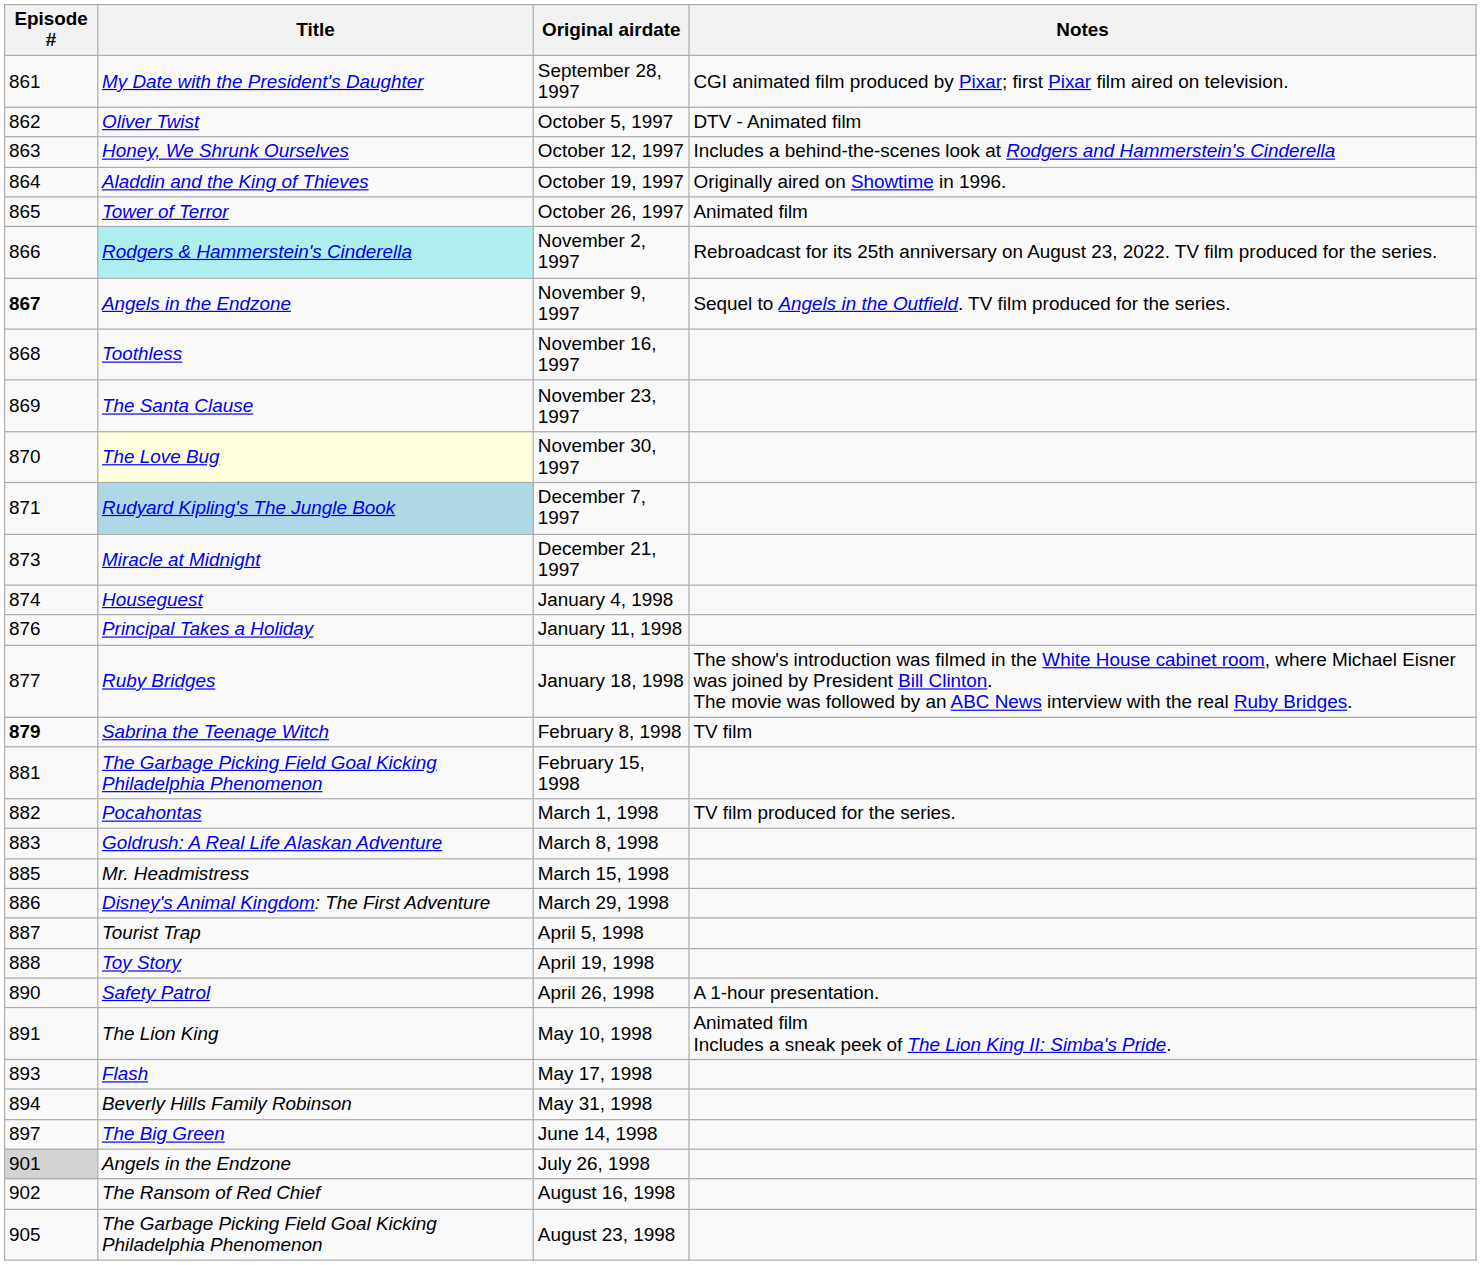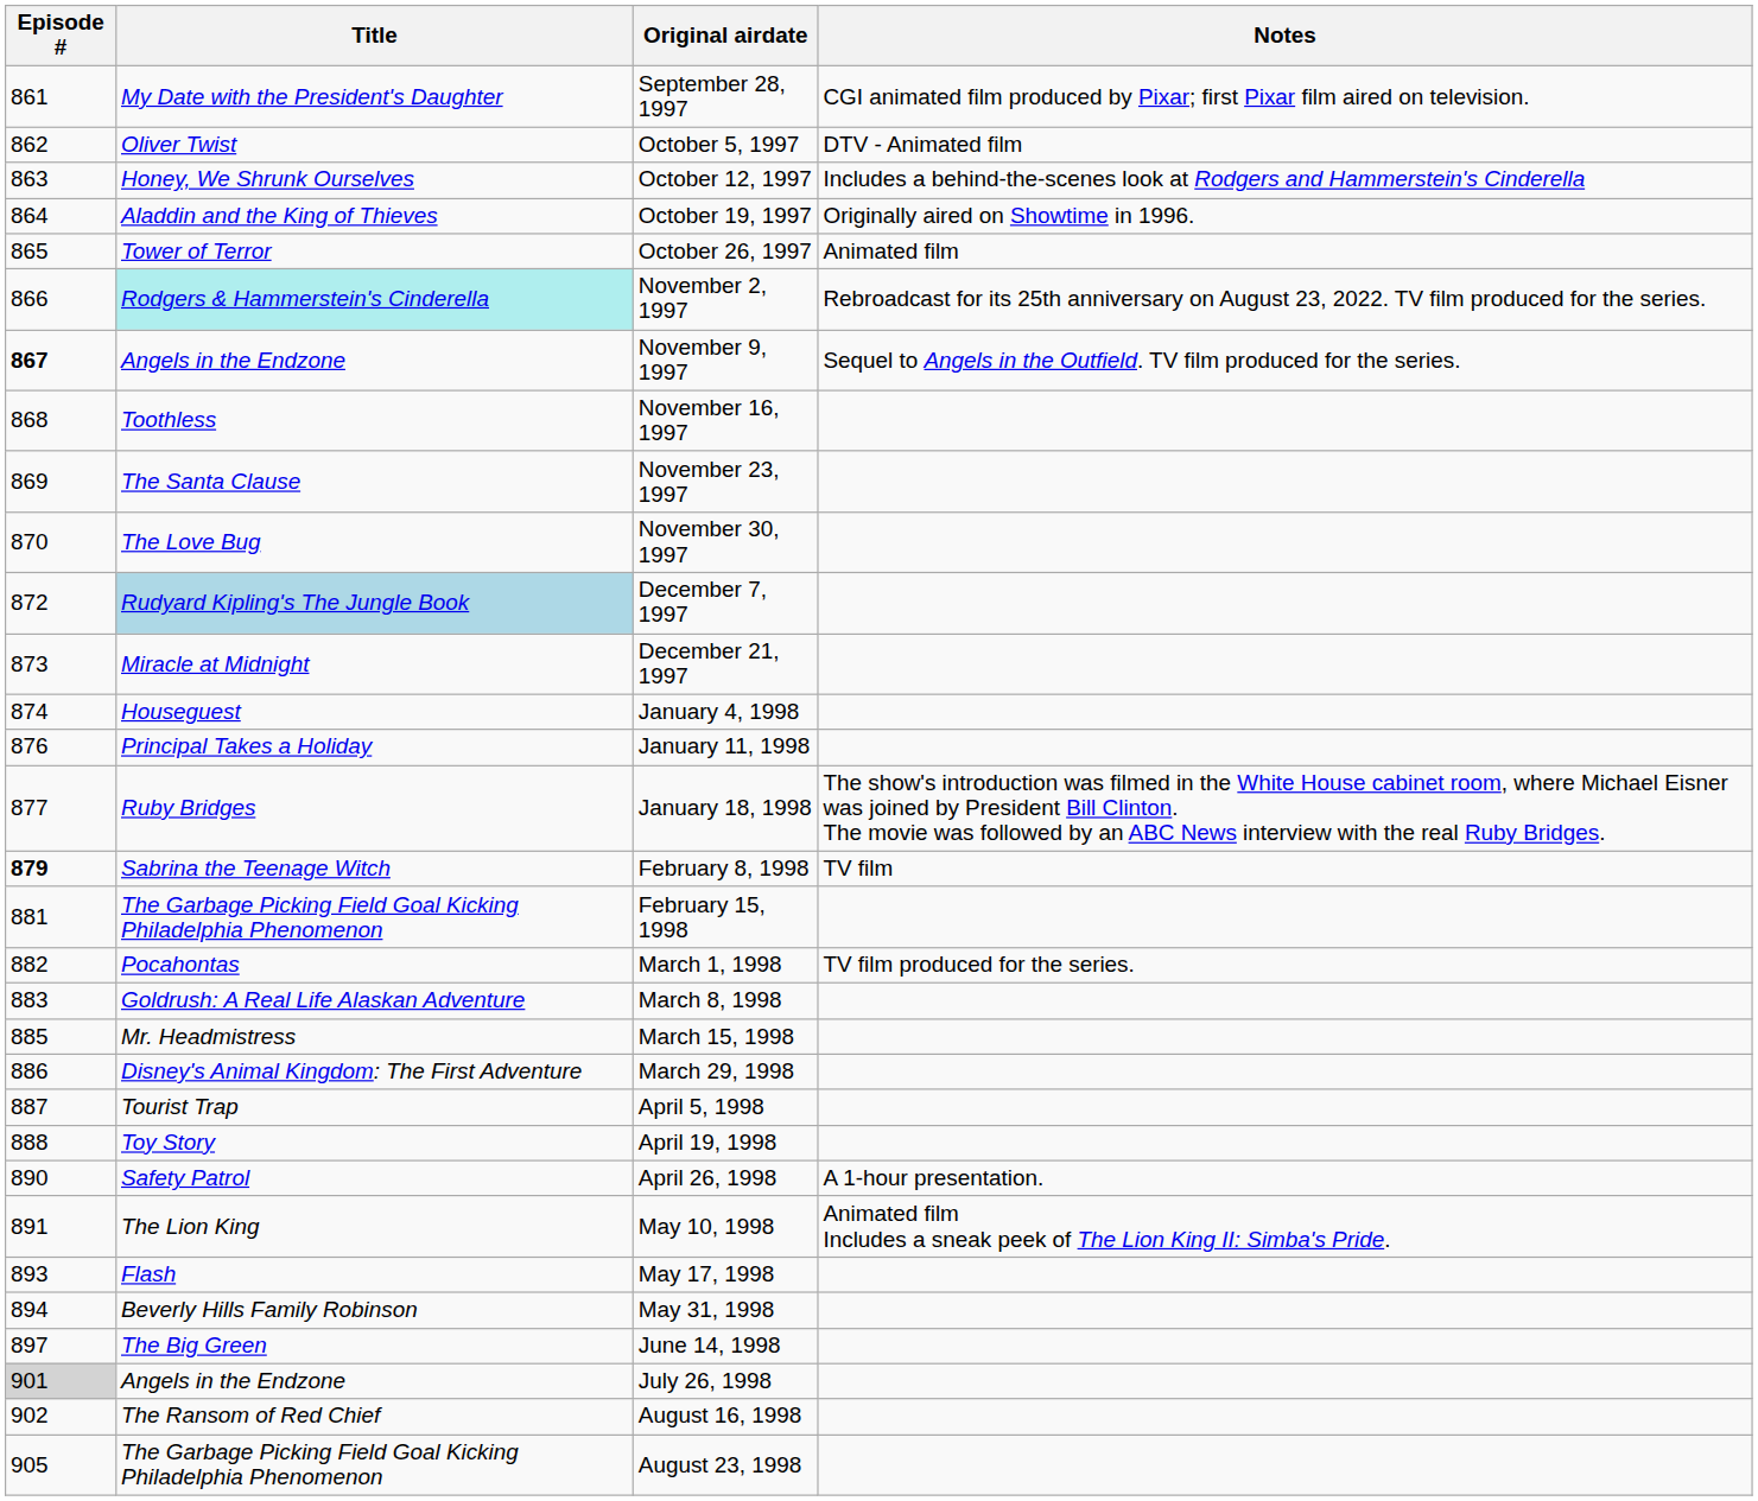November 30, 1997 | Title: lightyellow background -> no background
December 7, 1997 | Episode #: 871 -> 872
